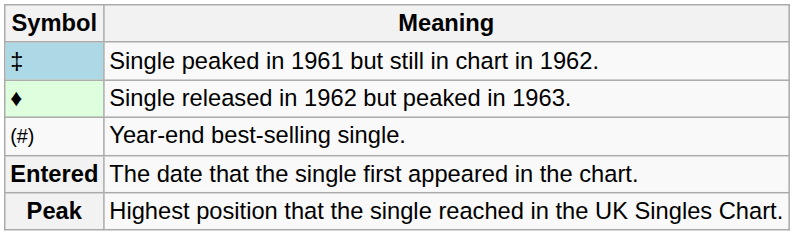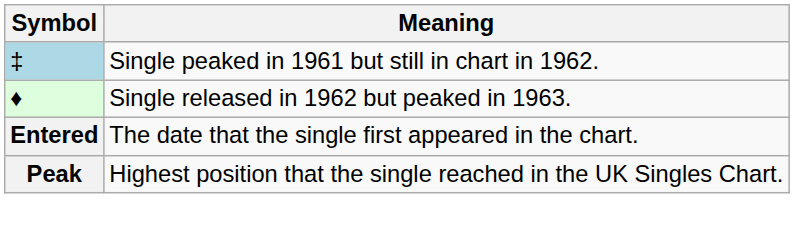- row: (#) | Year-end best-selling single.
